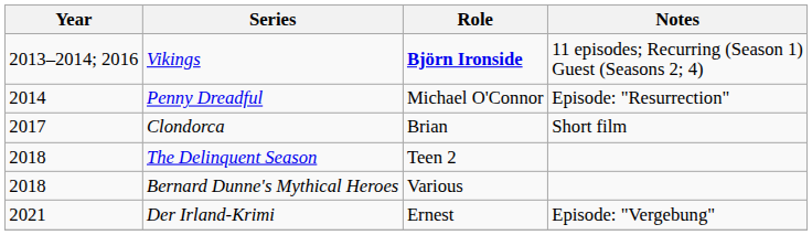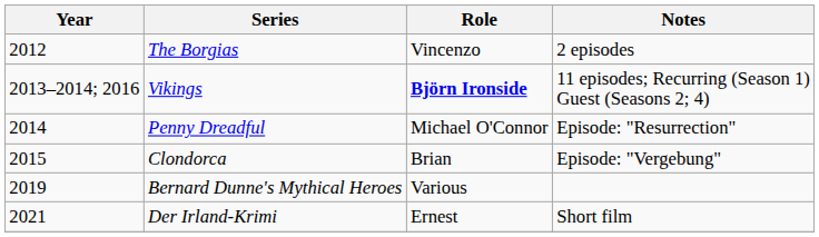+ row: 2012 | The Borgias | Vincenzo | 2 episodes
Clondorca | Year: 2017 -> 2015
Clondorca | Notes: Short film -> Episode: "Vergebung"
- row: 2018 | The Delinquent Season | Teen 2
Bernard Dunne's Mythical Heroes | Year: 2018 -> 2019
Der Irland-Krimi | Notes: Episode: "Vergebung" -> Short film
